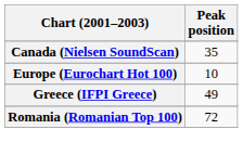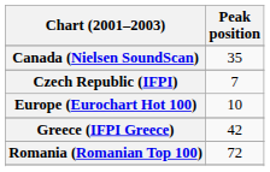+ row: Czech Republic (IFPI) | 7
Greece (IFPI Greece) | Peak position: 49 -> 42
